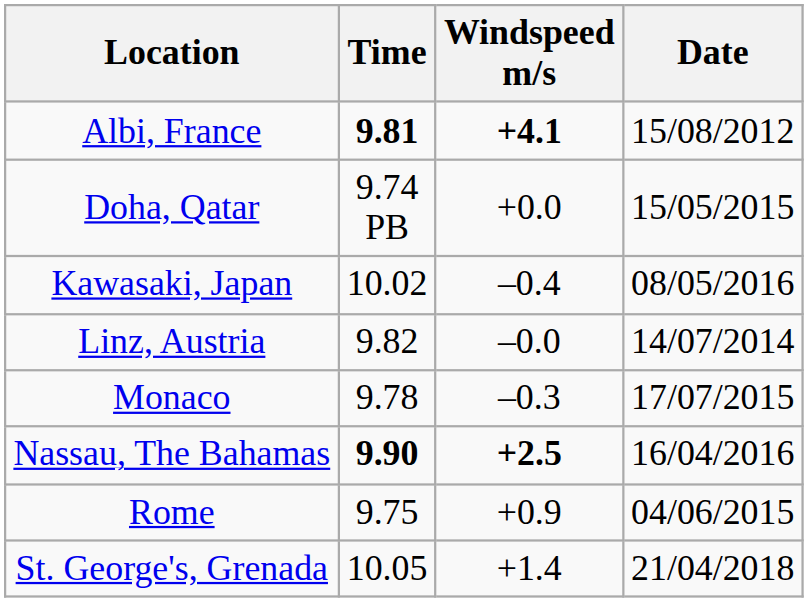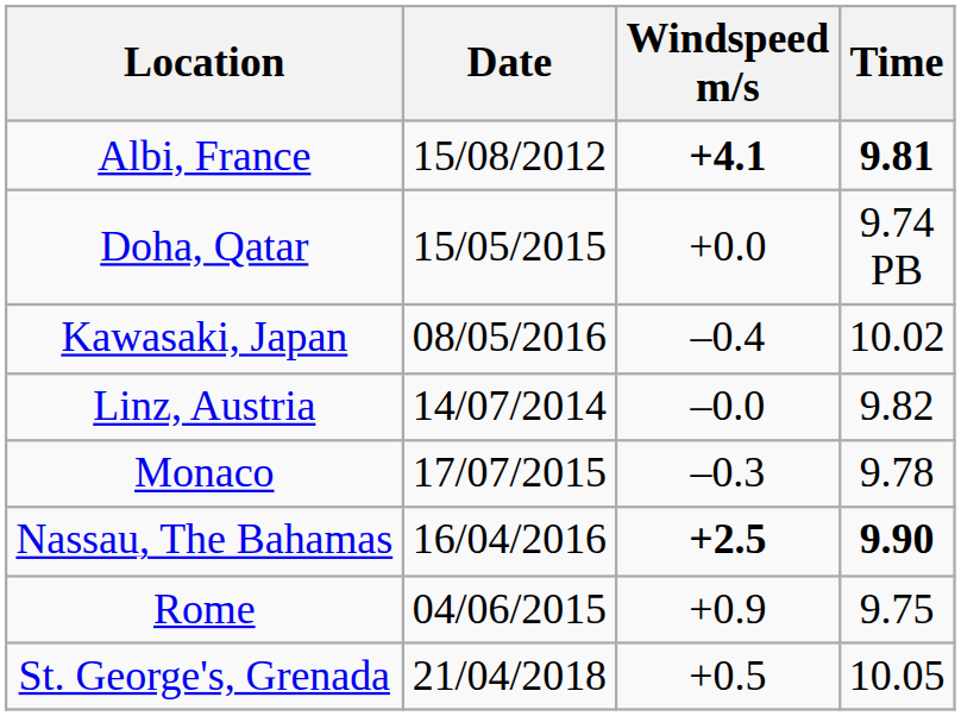columns swapped: Time <-> Date
St. George's, Grenada | Windspeed m/s: +1.4 -> +0.5
